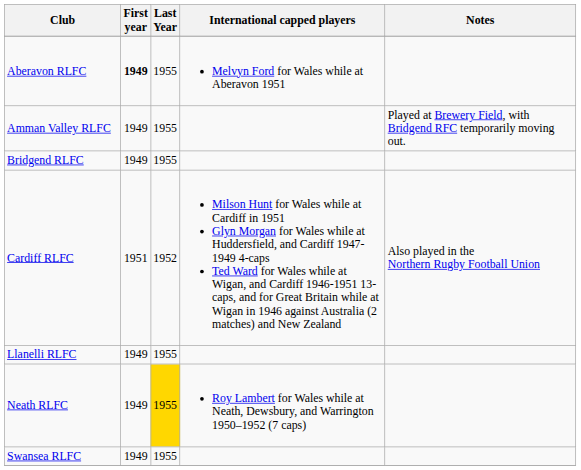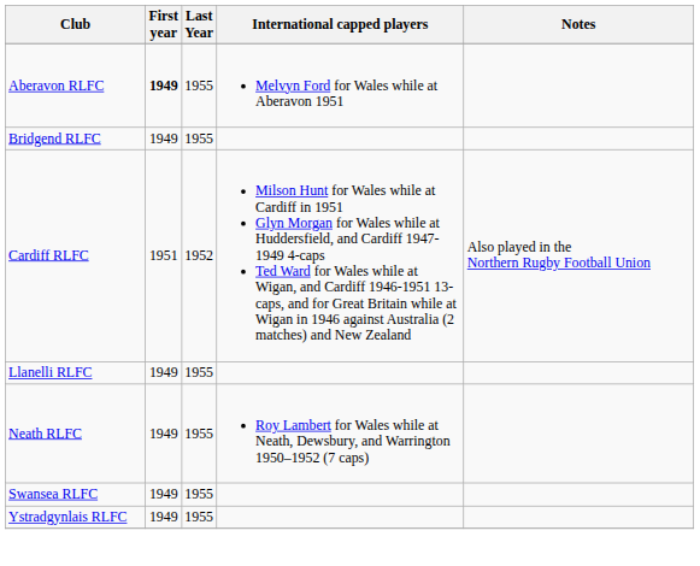- row: Amman Valley RLFC | 1949 | 1955 | Played at Brewery Field, with Bridgend RFC temporarily moving out.
Neath RLFC | Last Year: gold background -> no background
+ row: Ystradgynlais RLFC | 1949 | 1955
